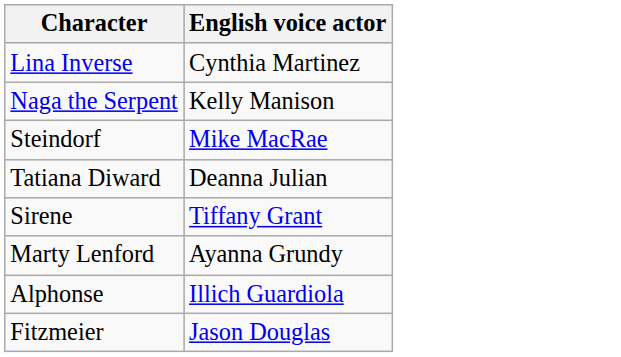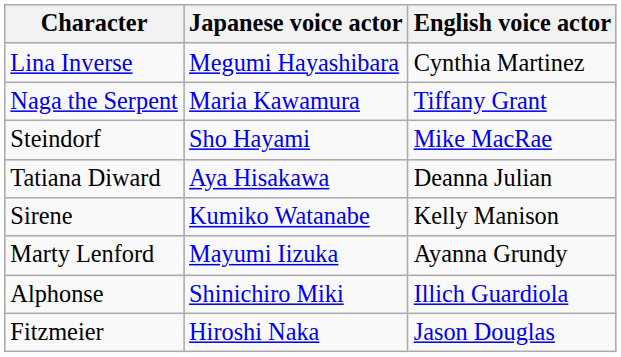+ column: Japanese voice actor | Megumi Hayashibara | Maria Kawamura | Sho Hayami | Aya Hisakawa | Kumiko Watanabe | Mayumi Iizuka | Shinichiro Miki | Hiroshi Naka
Naga the Serpent | English voice actor: Kelly Manison -> Tiffany Grant
Sirene | English voice actor: Tiffany Grant -> Kelly Manison
